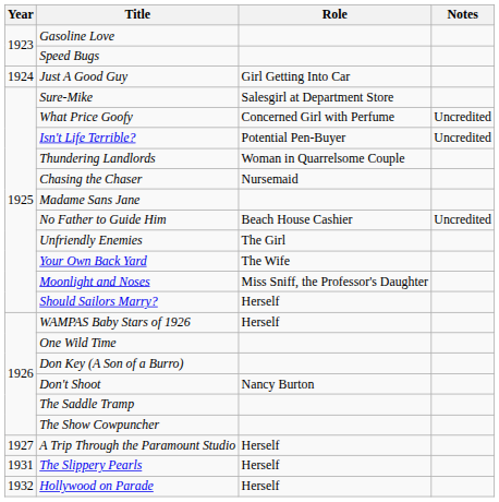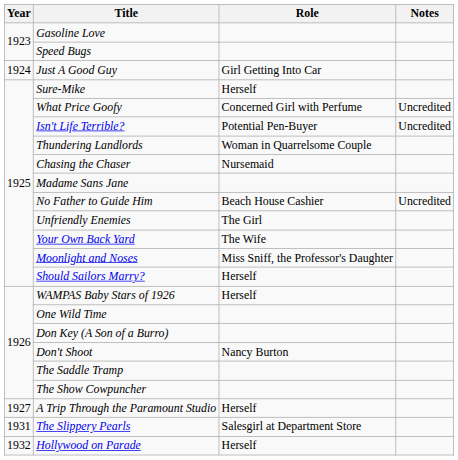Sure-Mike | Role: Salesgirl at Department Store -> Herself
The Slippery Pearls | Role: Herself -> Salesgirl at Department Store
